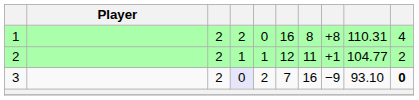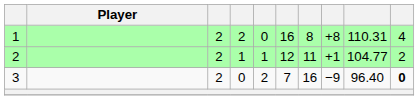3 | column 4: lavender background -> no background
3 | column 9: 93.10 -> 96.40
